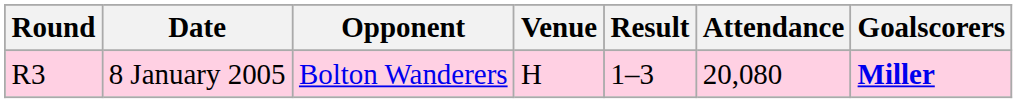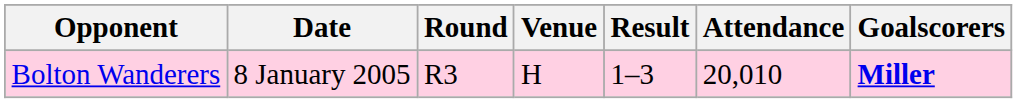columns swapped: Round <-> Opponent
8 January 2005 | Attendance: 20,080 -> 20,010
